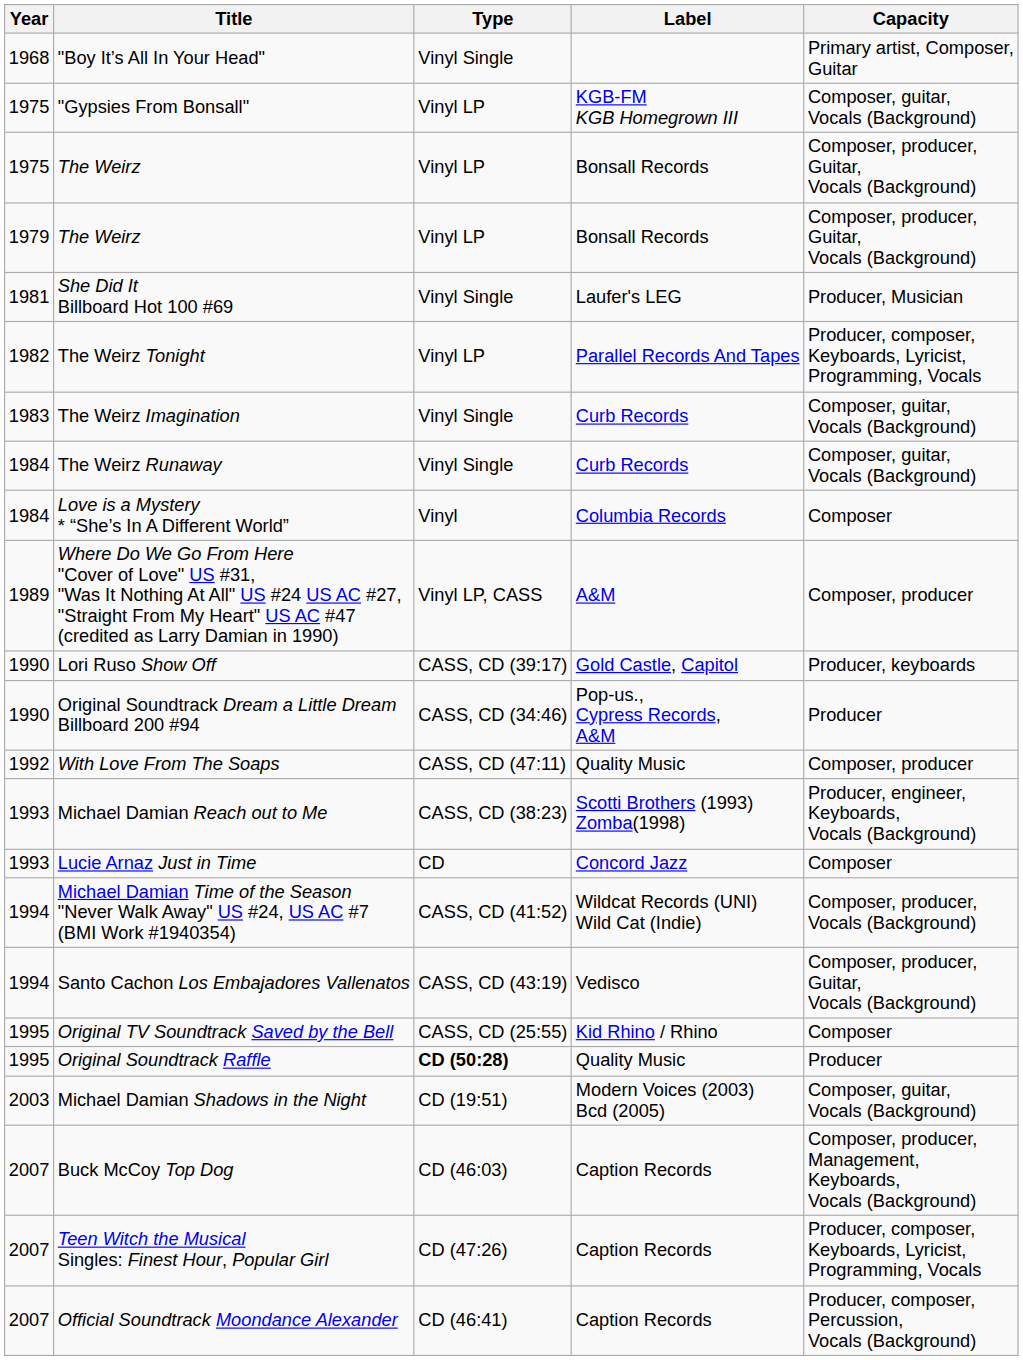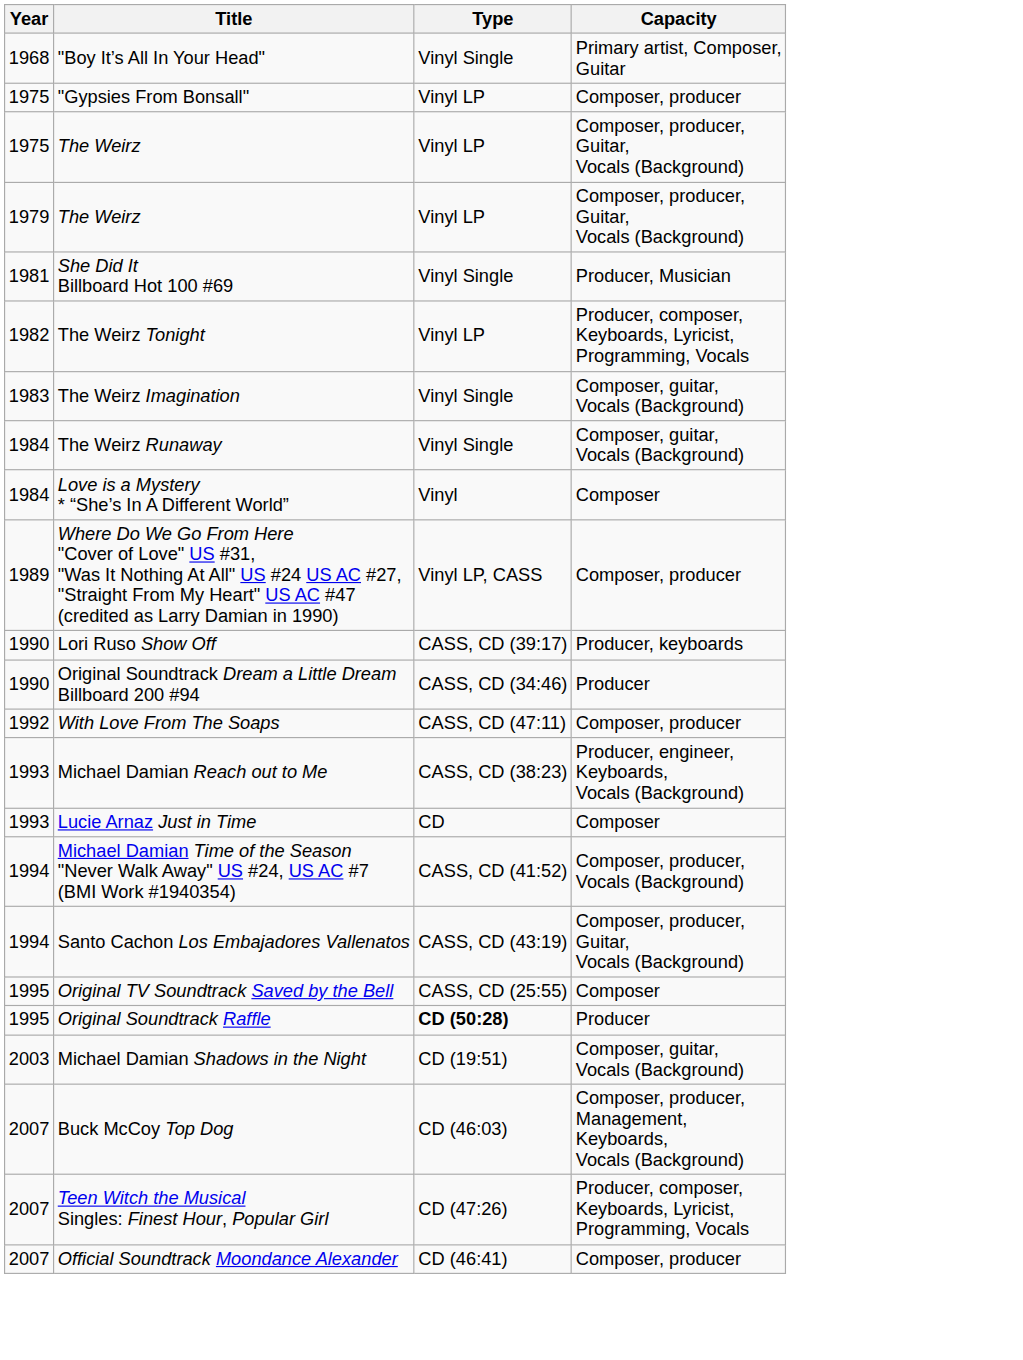- column: Label | KGB-FM KGB Homegrown III | Bonsall Records | Bonsall Records | Laufer's LEG | Parallel Records And Tapes | Curb Records | Curb Records | Columbia Records | A&M | Gold Castle, Capitol | Pop-us., Cypress Records, A&M | Quality Music | Scotti Brothers (1993) Zomba(1998) | Concord Jazz | Wildcat Records (UNI) Wild Cat (Indie) | Vedisco | Kid Rhino / Rhino | Quality Music | Modern Voices (2003) Bcd (2005) | Caption Records | Caption Records | Caption Records
"Gypsies From Bonsall" | Capacity: Composer, guitar, Vocals (Background) -> Composer, producer
Official Soundtrack Moondance Alexander | Capacity: Producer, composer, Percussion, Vocals (Background) -> Composer, producer
